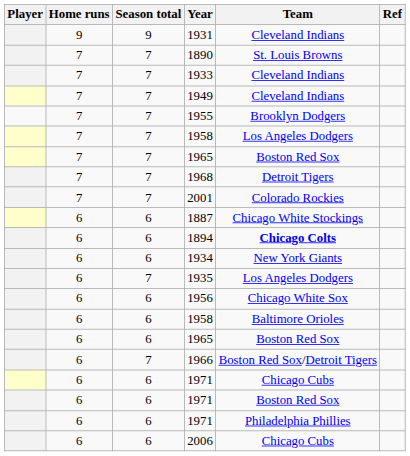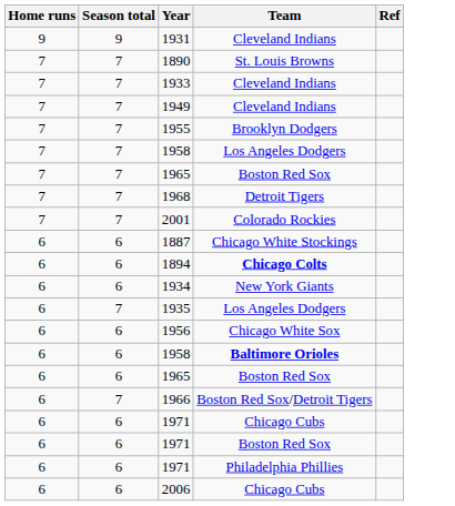- column: Player
6 / 1958 | Team: normal -> bold
